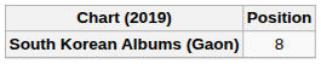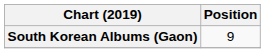South Korean Albums (Gaon) | Position: 8 -> 9
